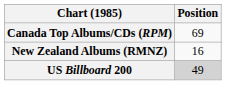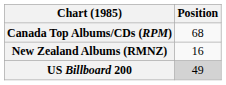Canada Top Albums/CDs (RPM) | Position: 69 -> 68
